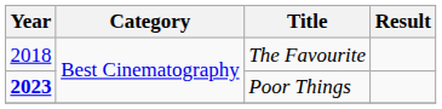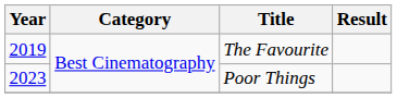The Favourite | Year: 2018 -> 2019
Poor Things | Year: bold -> normal
